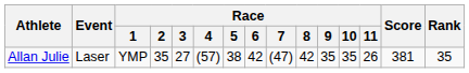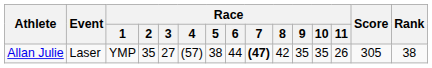Allan Julie | Race / 6: 42 -> 44
Allan Julie | Race / 7: normal -> bold
Allan Julie | Score: 381 -> 305
Allan Julie | Rank: 35 -> 38
